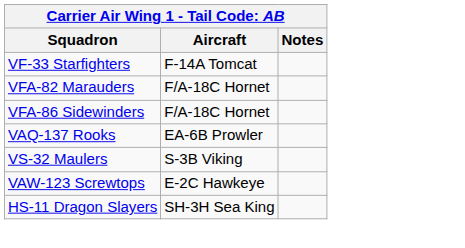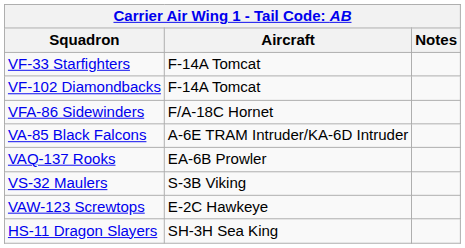+ row: VF-102 Diamondbacks | F-14A Tomcat
- row: VFA-82 Marauders | F/A-18C Hornet
+ row: VA-85 Black Falcons | A-6E TRAM Intruder/KA-6D Intruder
